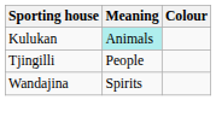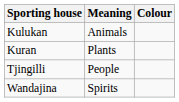Kulukan | Meaning: paleturquoise background -> no background
+ row: Kuran | Plants
